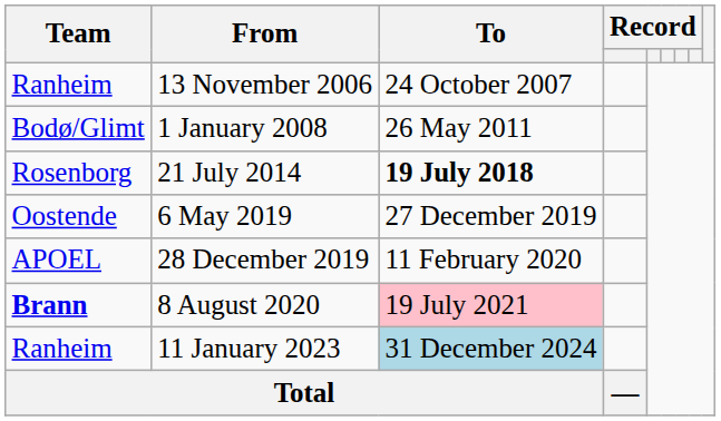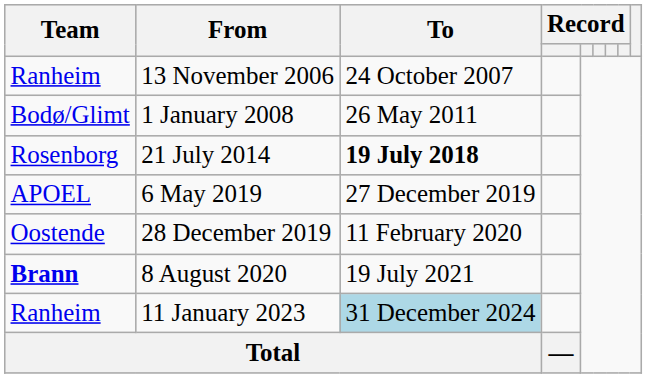6 May 2019 | Team: Oostende -> APOEL
28 December 2019 | Team: APOEL -> Oostende
8 August 2020 | To: pink background -> no background
